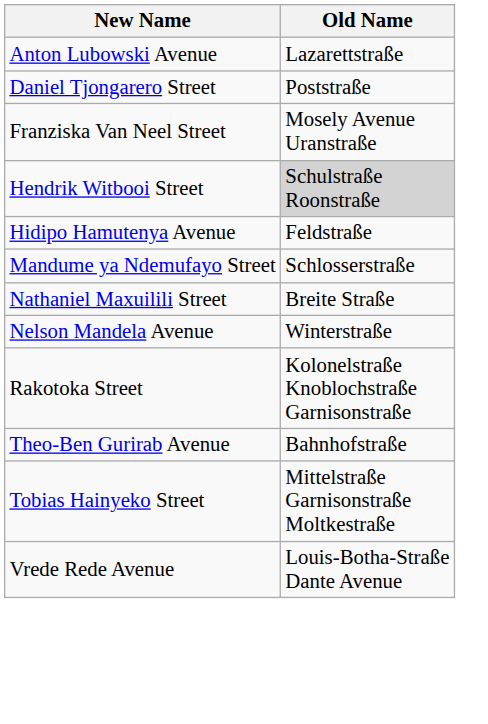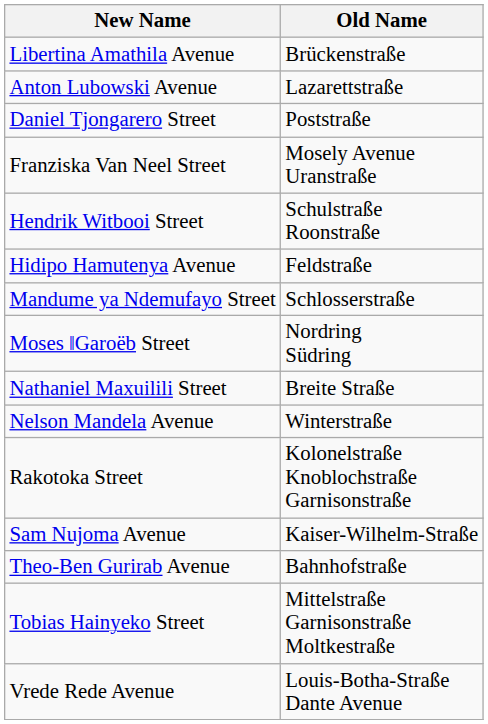+ row: Libertina Amathila Avenue | Brückenstraße
Hendrik Witbooi Street | Old Name: lightgrey background -> no background
+ row: Moses ǁGaroëb Street | Nordring Südring
+ row: Sam Nujoma Avenue | Kaiser-Wilhelm-Straße
